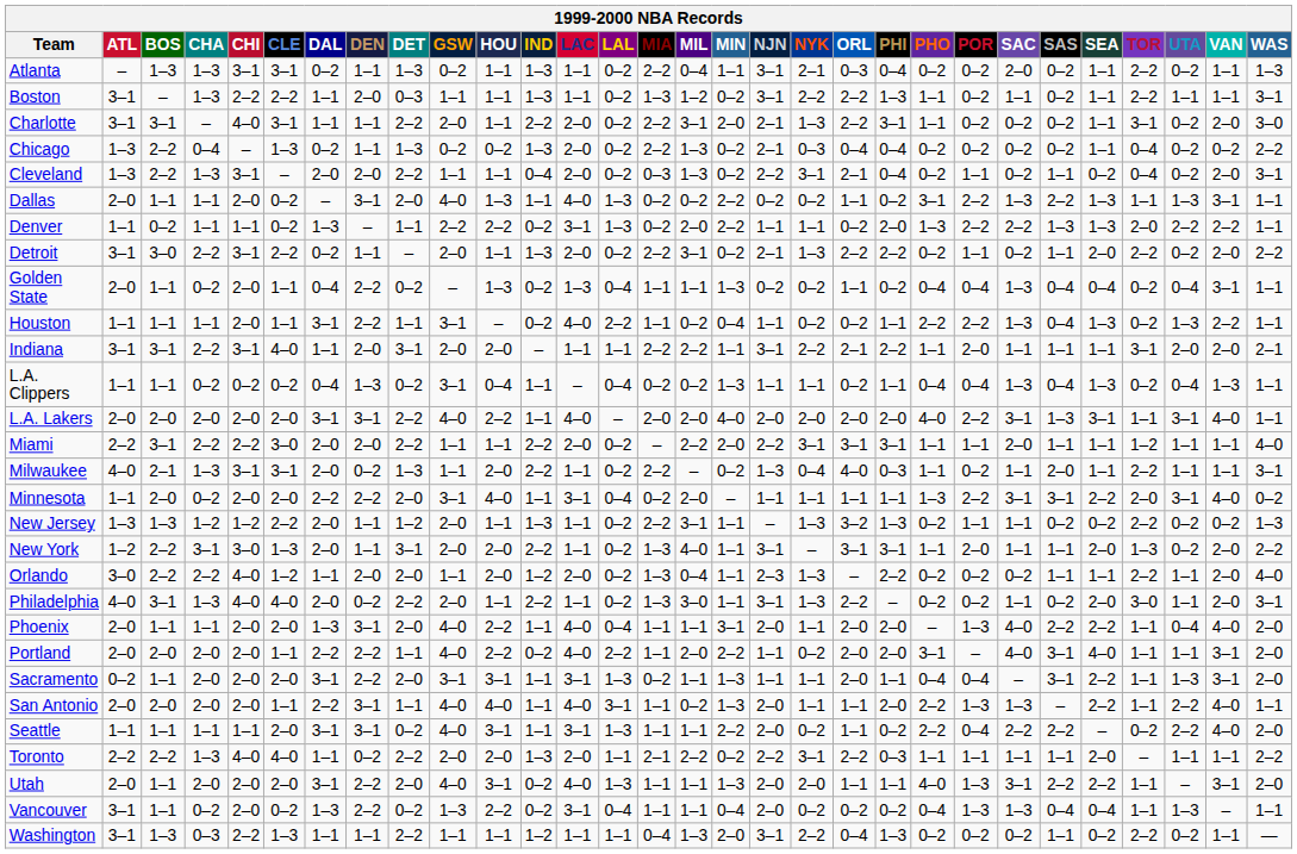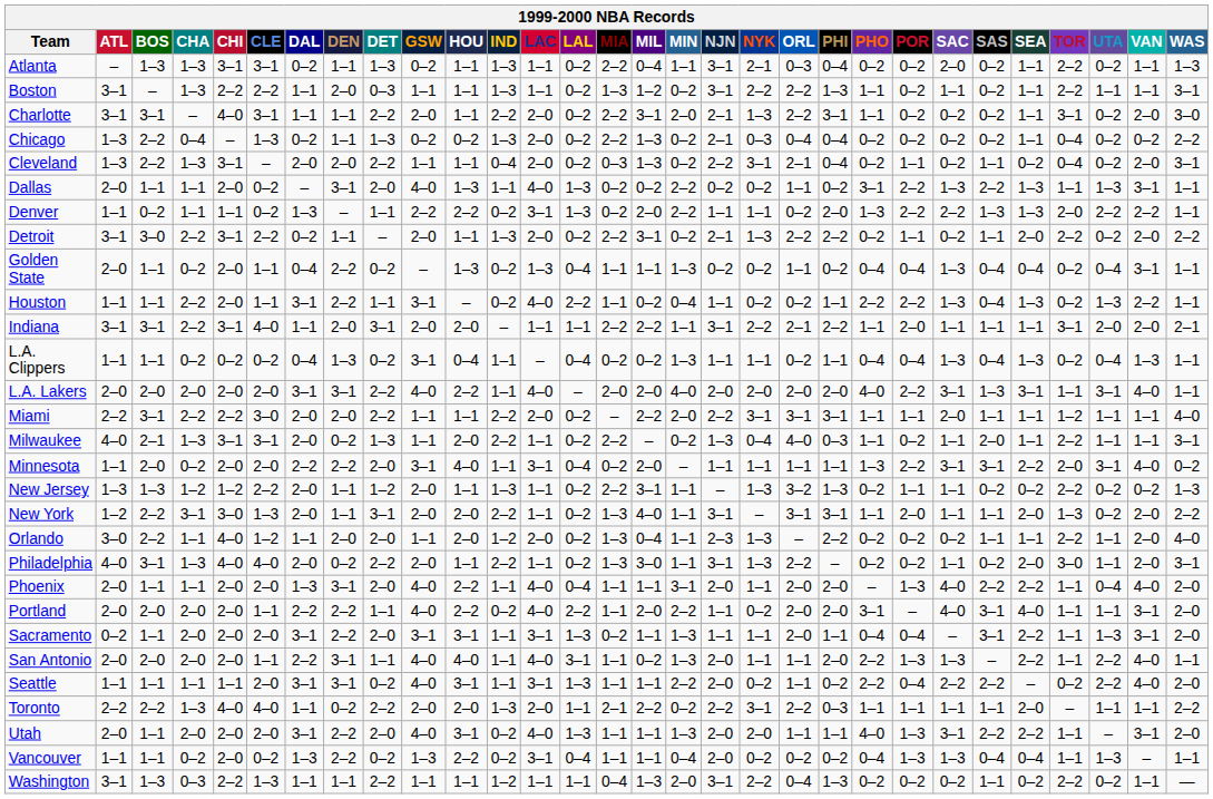Houston | CHA: 1–1 -> 2–2
Orlando | CHA: 2–2 -> 1–1
Vancouver | ATL: 3–1 -> 1–1
